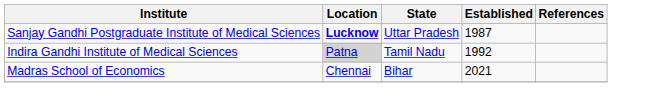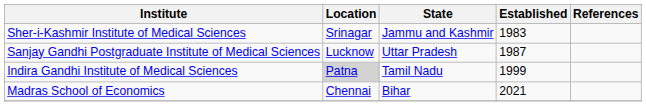+ row: Sher-i-Kashmir Institute of Medical Sciences | Srinagar | Jammu and Kashmir | 1983
Sanjay Gandhi Postgraduate Institute of Medical Sciences | Location: bold -> normal
Indira Gandhi Institute of Medical Sciences | Established: 1992 -> 1999
